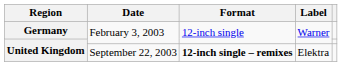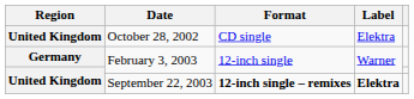+ row: United Kingdom | October 28, 2002 | CD single | Elektra
September 22, 2003 | Label: normal -> bold
